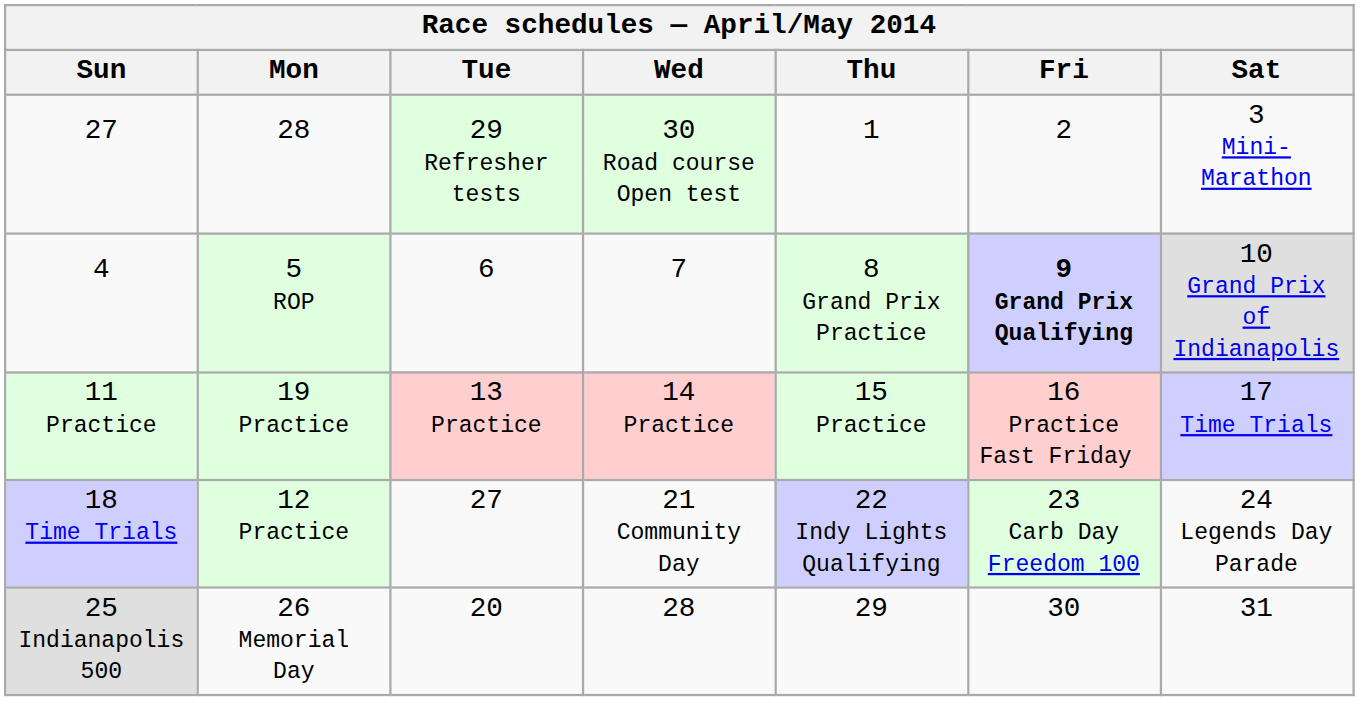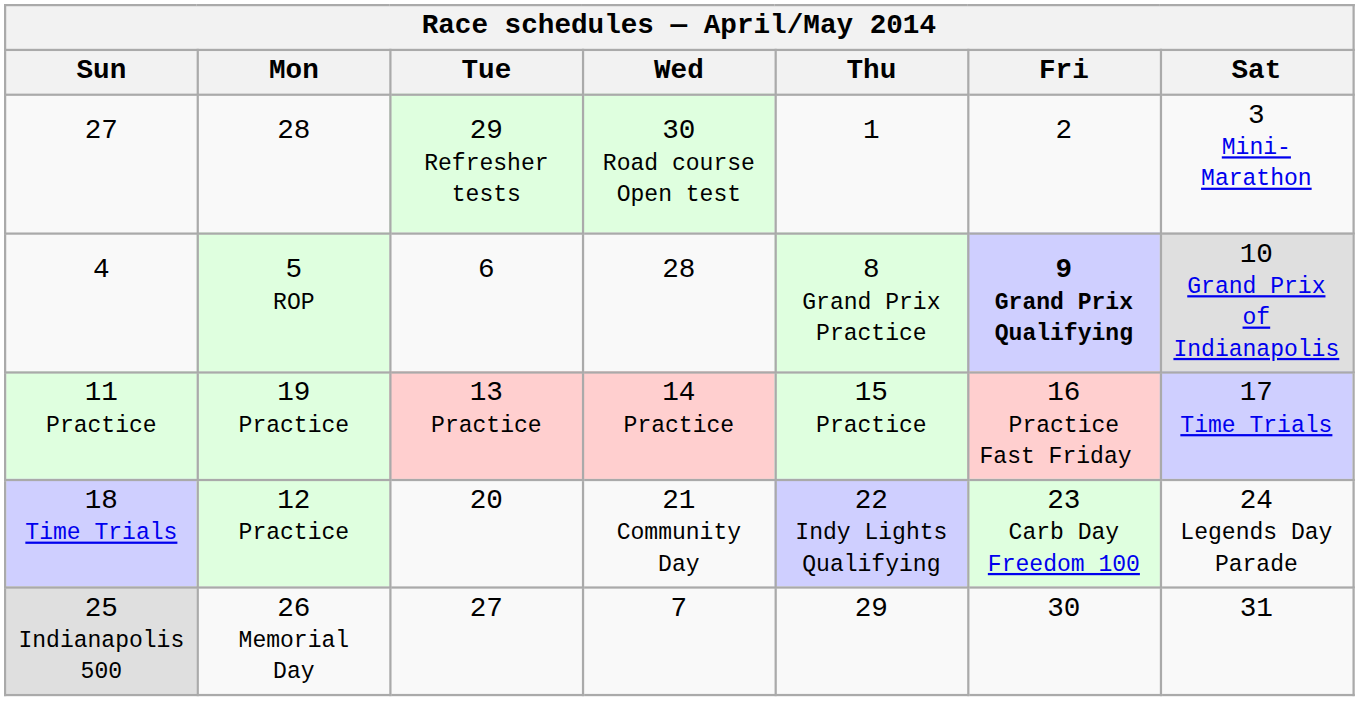4 | Wed: 7 -> 28
18 Time Trials | Tue: 27 -> 20
25 Indianapolis 500 | Tue: 20 -> 27
25 Indianapolis 500 | Wed: 28 -> 7
